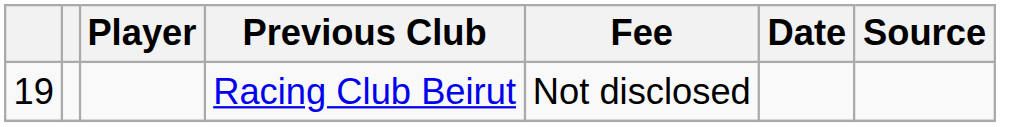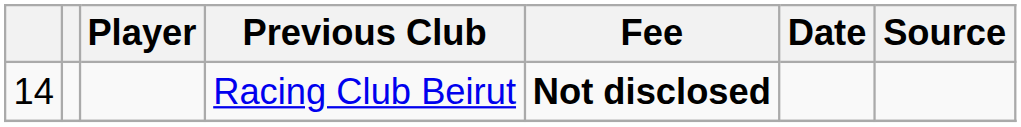Racing Club Beirut | column 1: 19 -> 14
Racing Club Beirut | Fee: normal -> bold
